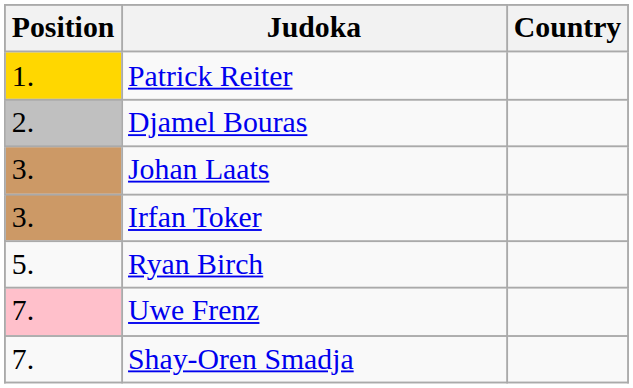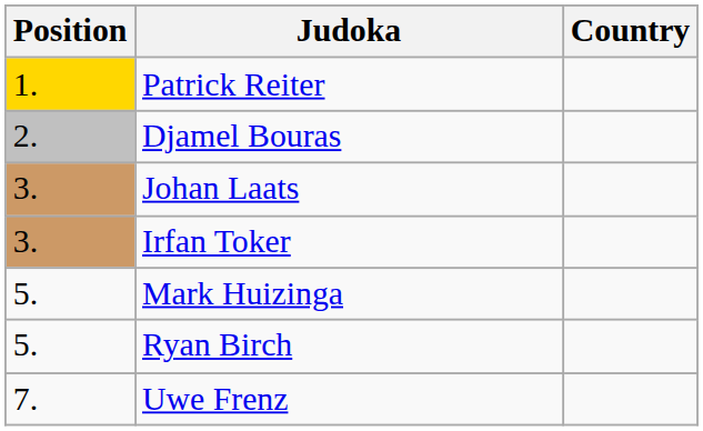+ row: 5. | Mark Huizinga
Uwe Frenz | Position: pink background -> no background
- row: 7. | Shay-Oren Smadja
